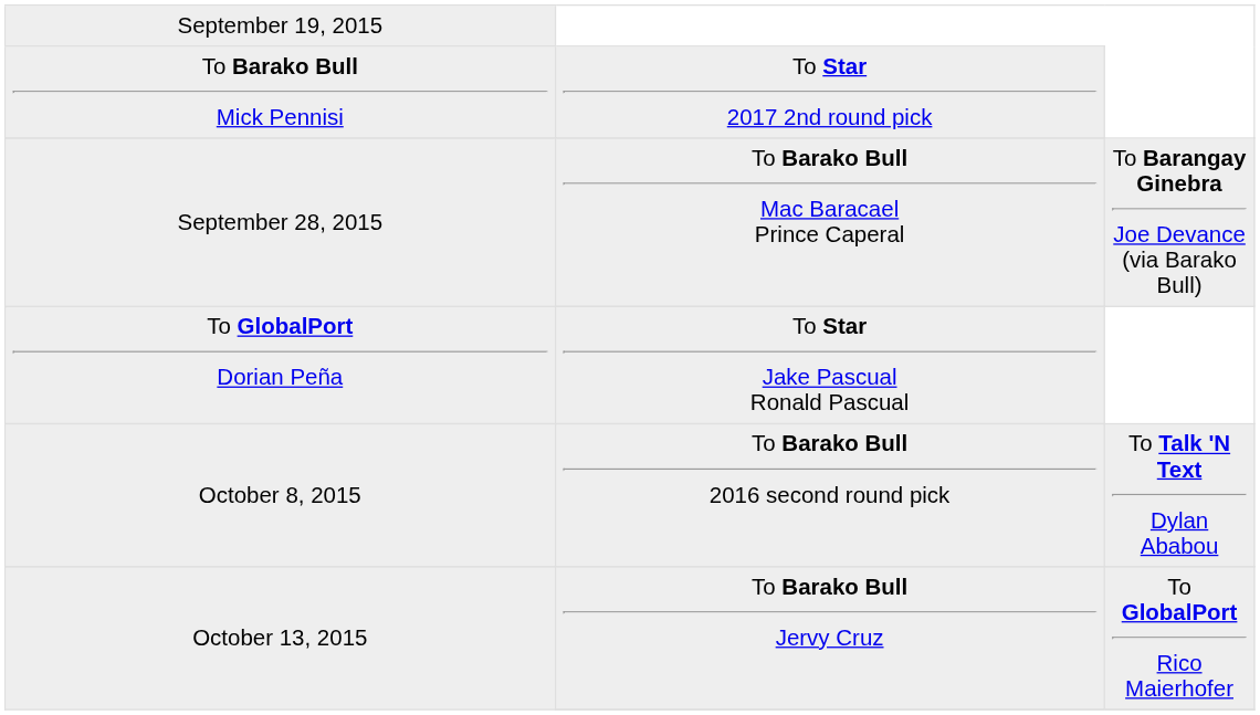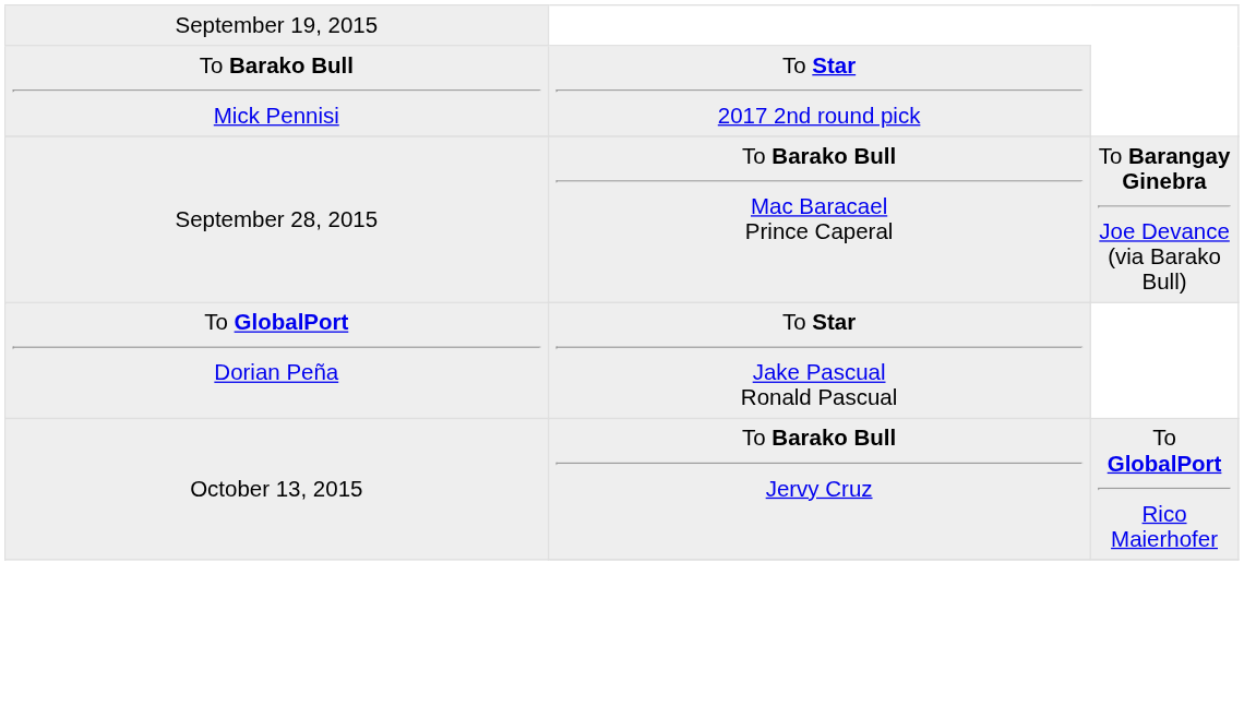- row: October 8, 2015 | To Barako Bull 2016 second round pick | To Talk 'N Text Dylan Ababou
